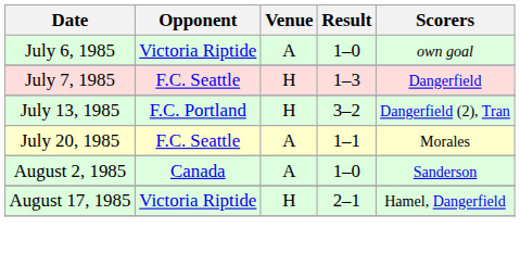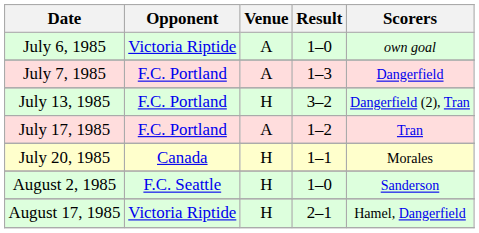July 7, 1985 | Opponent: F.C. Seattle -> F.C. Portland
July 7, 1985 | Venue: H -> A
+ row: July 17, 1985 | F.C. Portland | A | 1–2 | Tran
July 20, 1985 | Opponent: F.C. Seattle -> Canada
July 20, 1985 | Venue: A -> H
August 2, 1985 | Opponent: Canada -> F.C. Seattle
August 2, 1985 | Venue: A -> H
